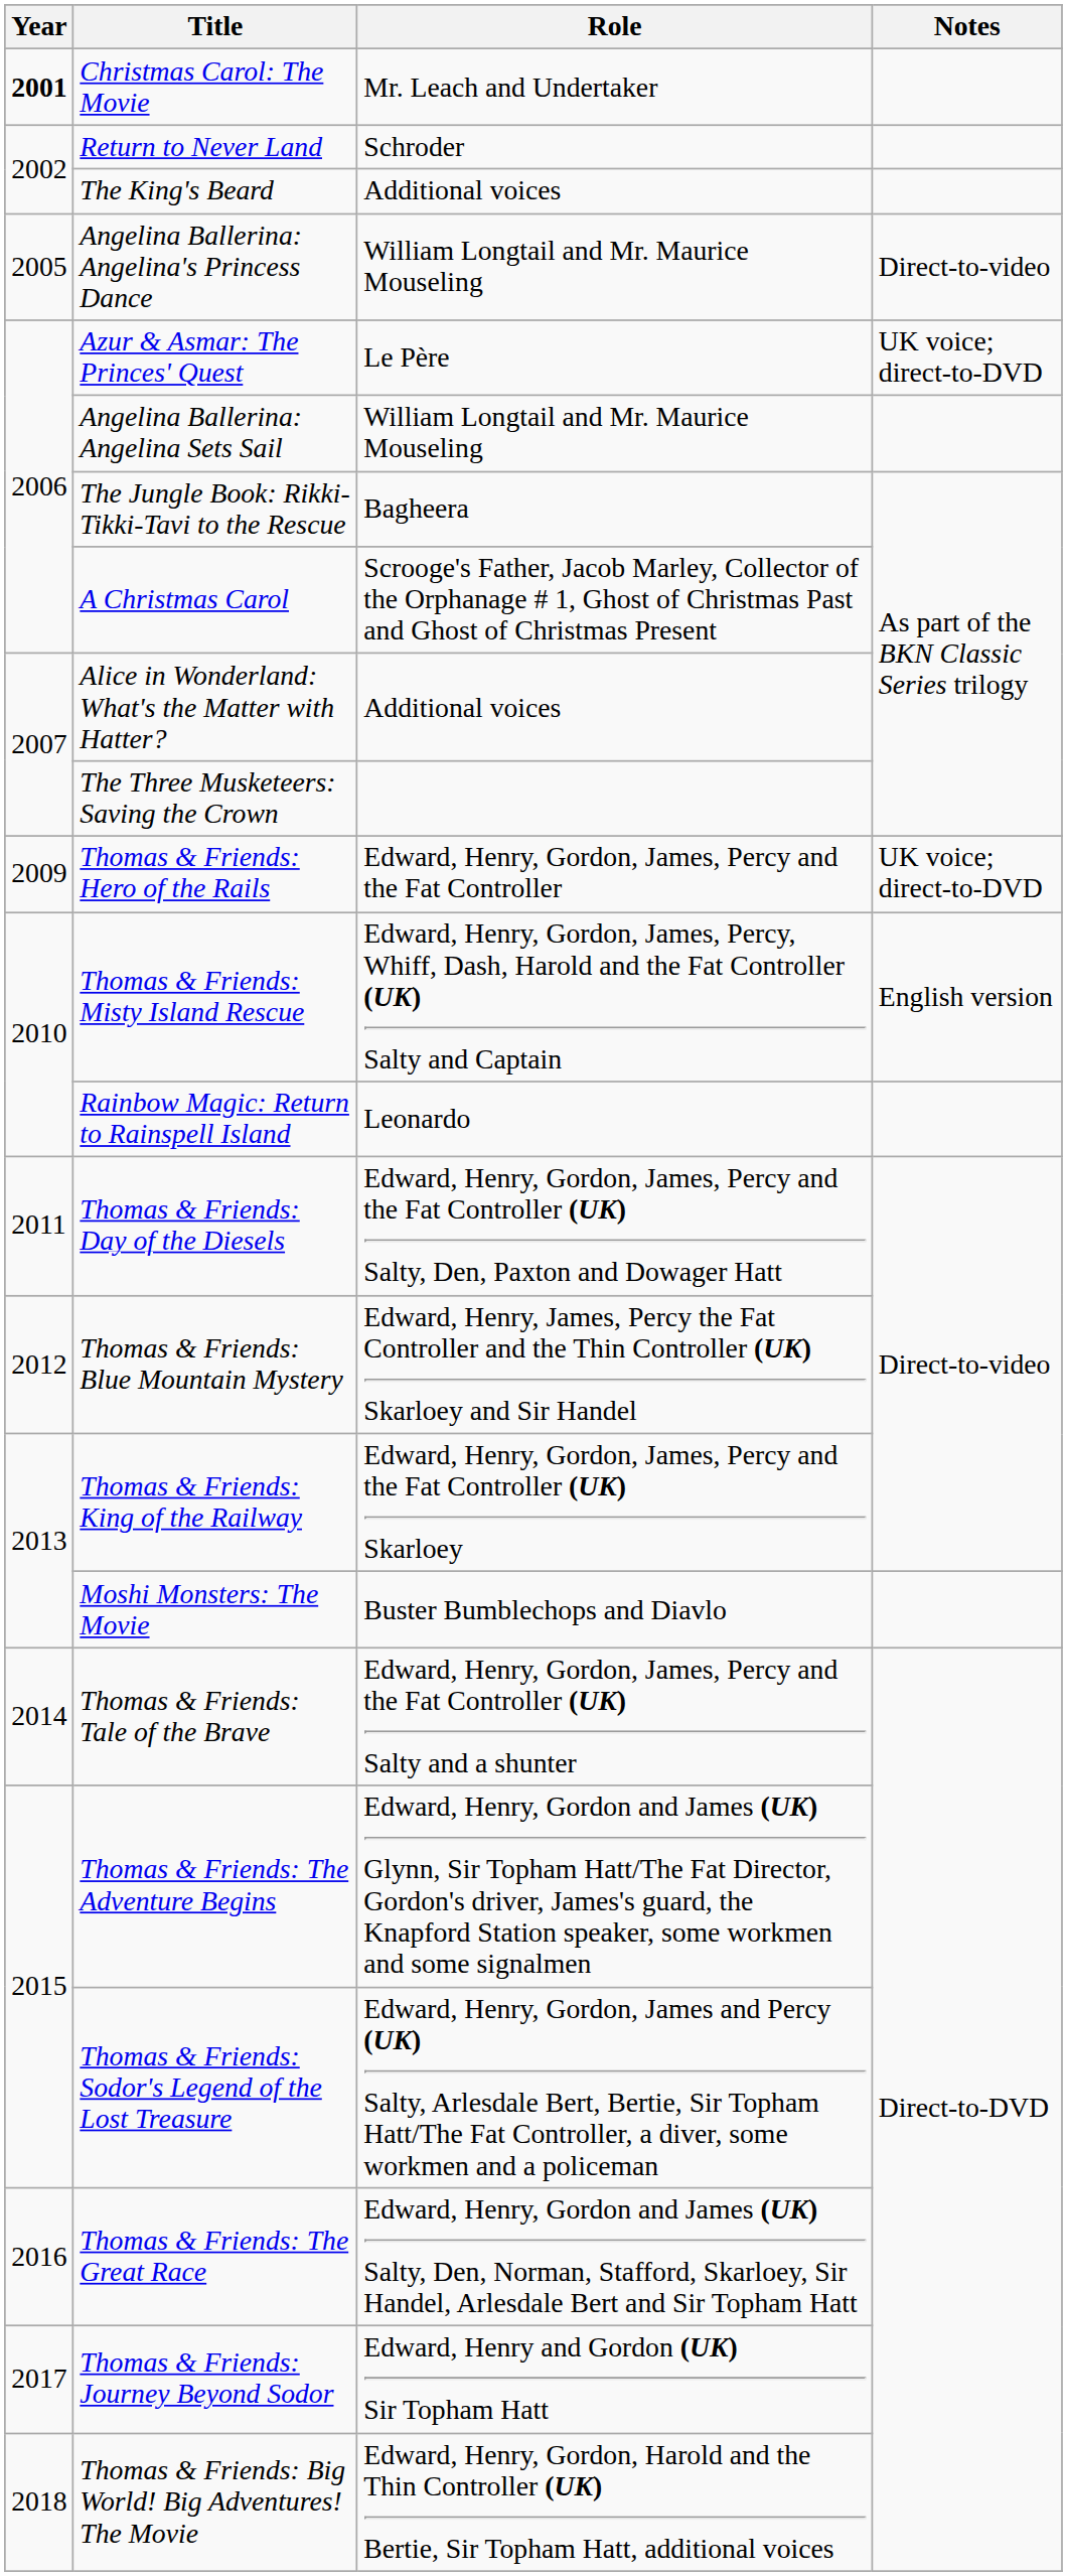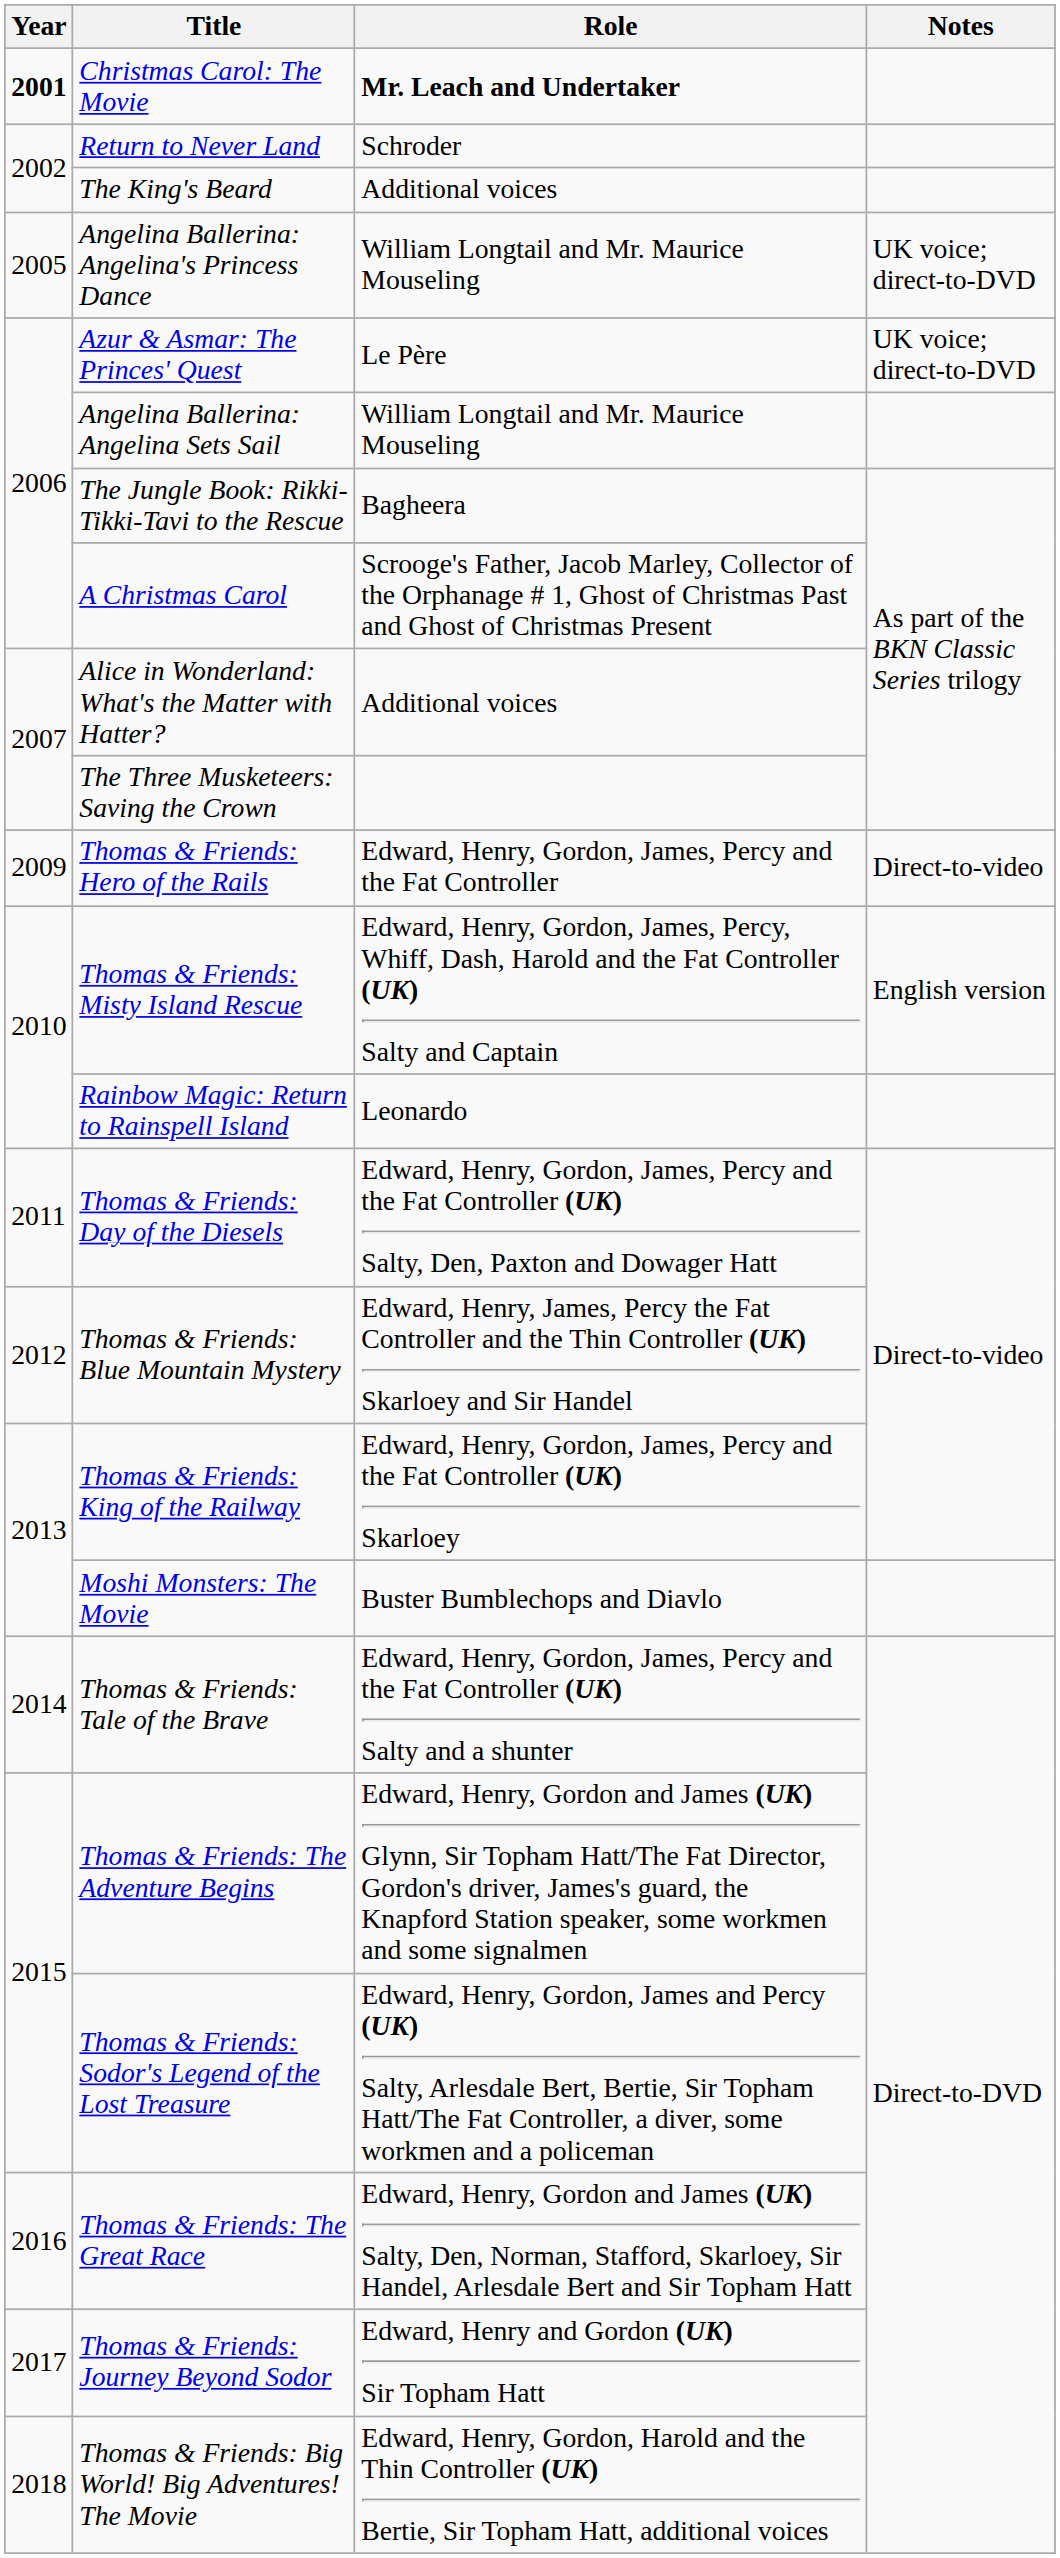Christmas Carol: The Movie | Role: normal -> bold
Angelina Ballerina: Angelina's Princess Dance | Notes: Direct-to-video -> UK voice; direct-to-DVD
Thomas & Friends: Hero of the Rails | Notes: UK voice; direct-to-DVD -> Direct-to-video
